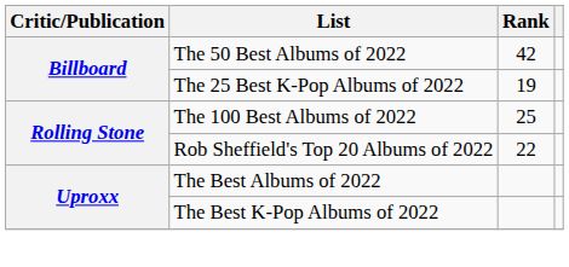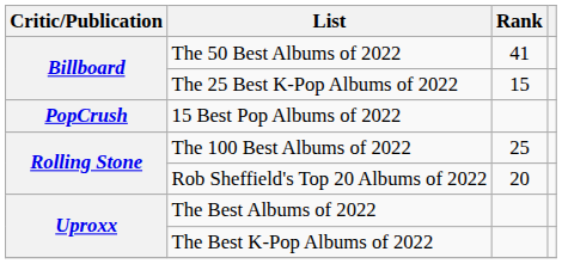The 50 Best Albums of 2022 | Rank: 42 -> 41
The 25 Best K-Pop Albums of 2022 | Rank: 19 -> 15
+ row: PopCrush | 15 Best Pop Albums of 2022
Rob Sheffield's Top 20 Albums of 2022 | Rank: 22 -> 20
